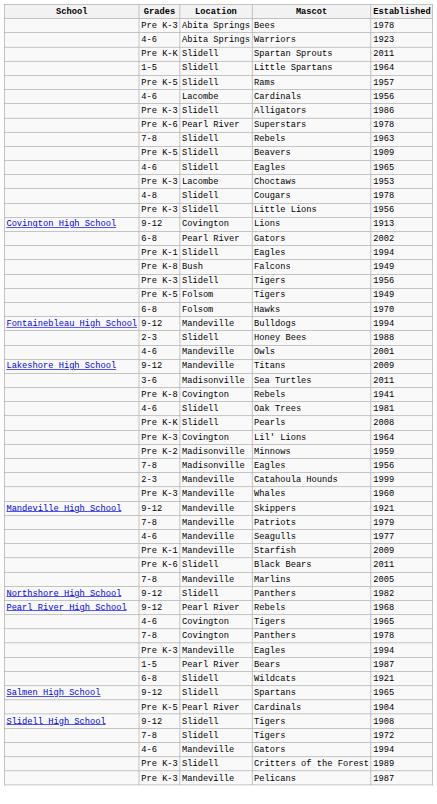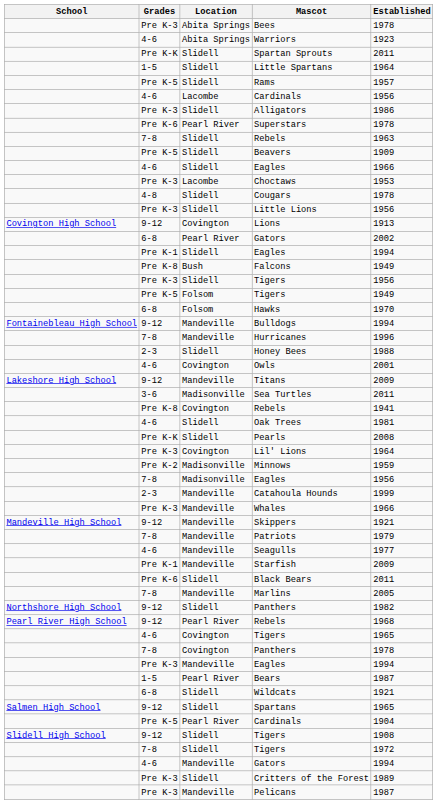4-6 / Eagles | Established: 1965 -> 1966
+ row: 7-8 | Mandeville | Hurricanes | 1996
Owls | Location: Mandeville -> Covington
Whales | Established: 1960 -> 1966
